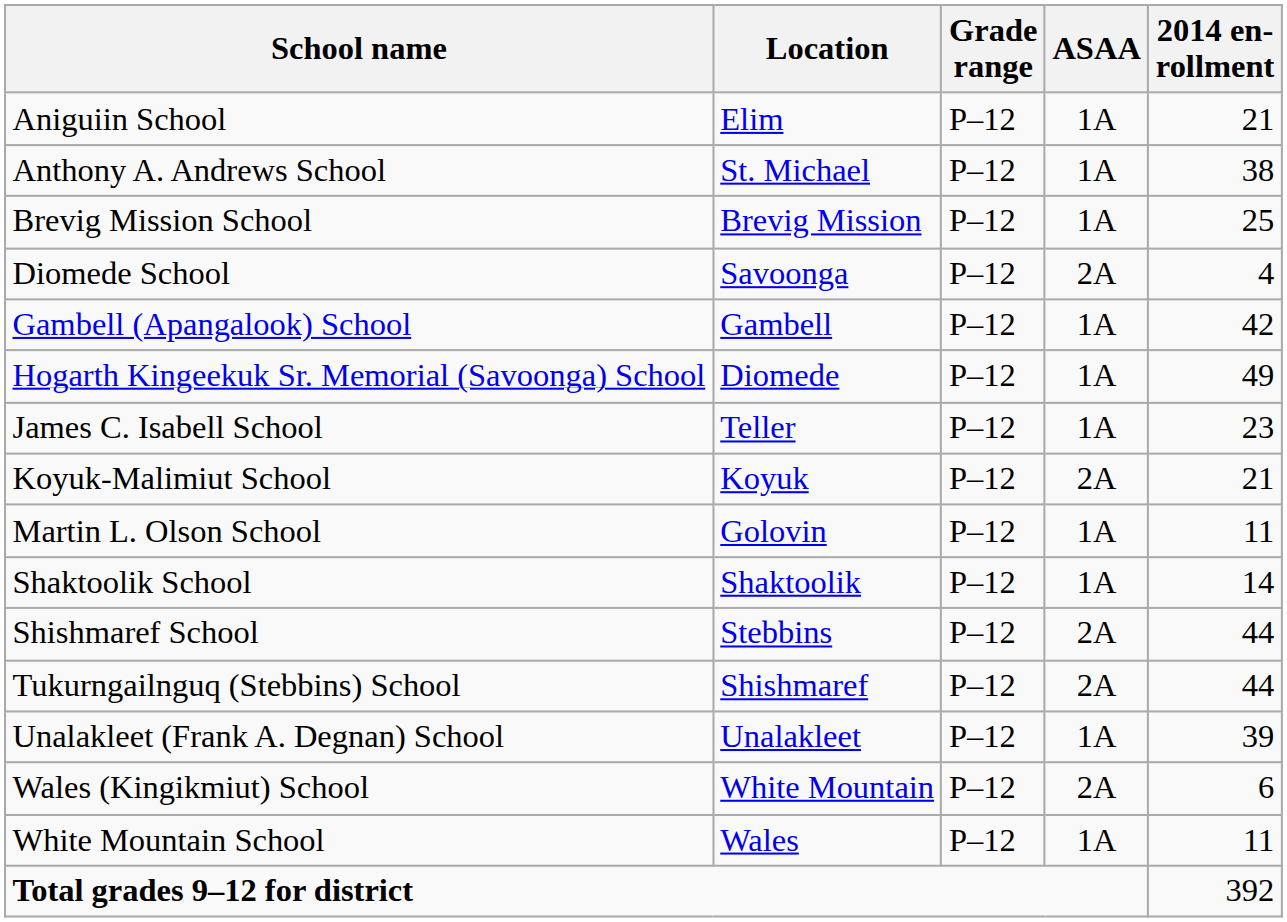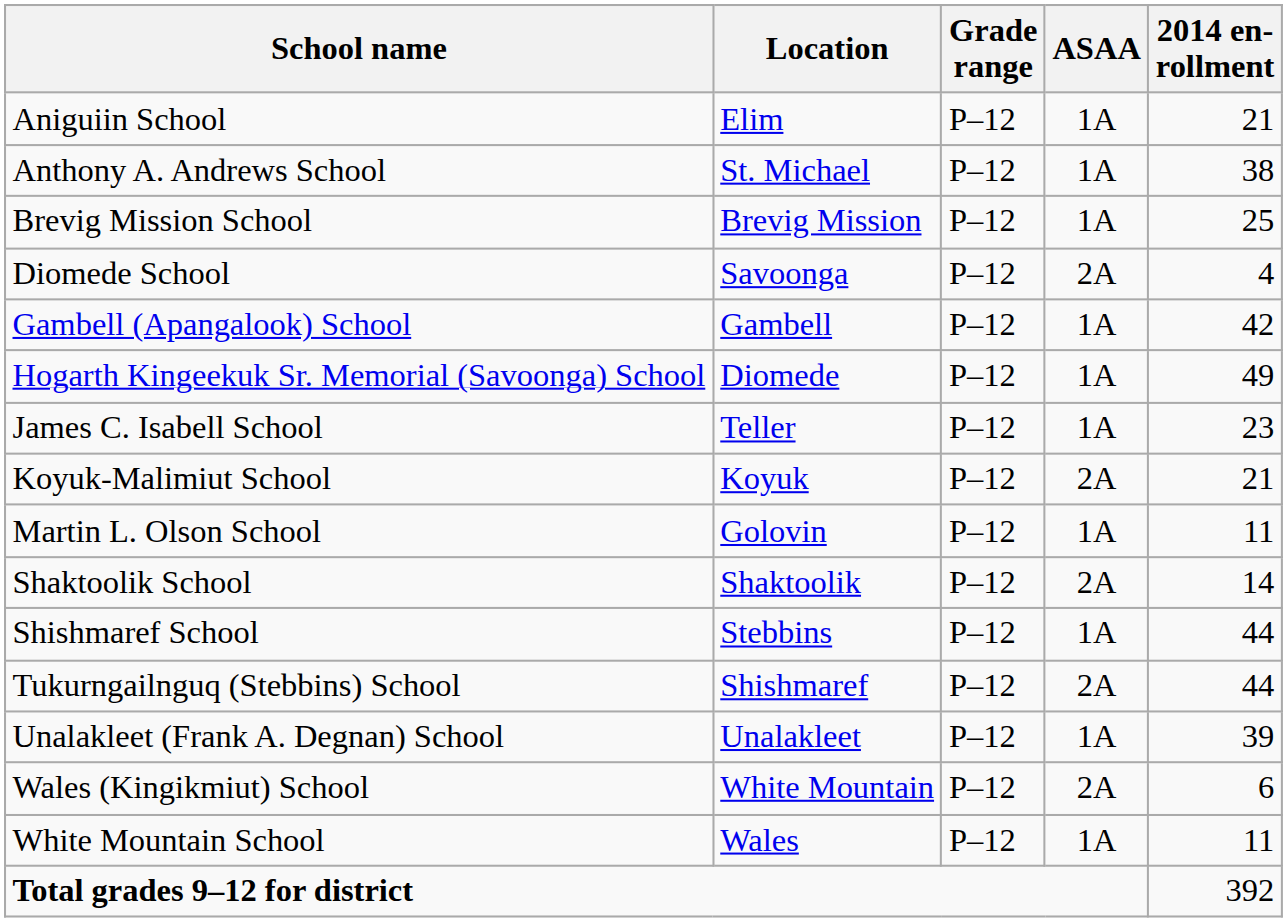Shaktoolik School | ASAA: 1A -> 2A
Shishmaref School | ASAA: 2A -> 1A
